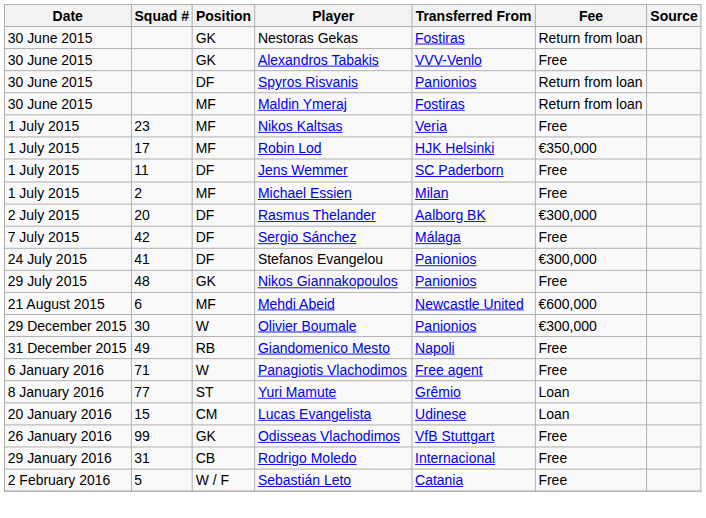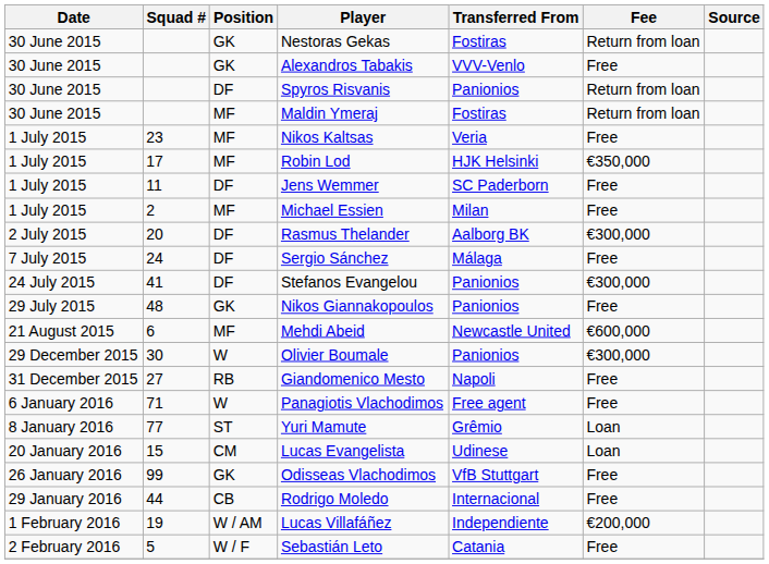Sergio Sánchez | Squad #: 42 -> 24
Giandomenico Mesto | Squad #: 49 -> 27
Rodrigo Moledo | Squad #: 31 -> 44
+ row: 1 February 2016 | 19 | W / AM | Lucas Villafáñez | Independiente | €200,000
